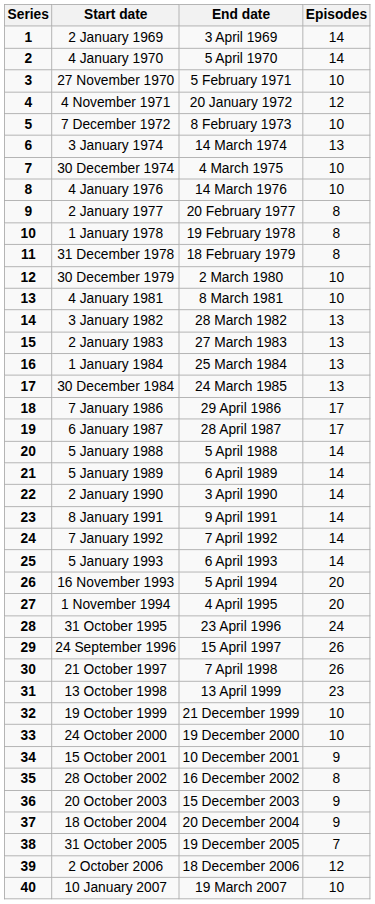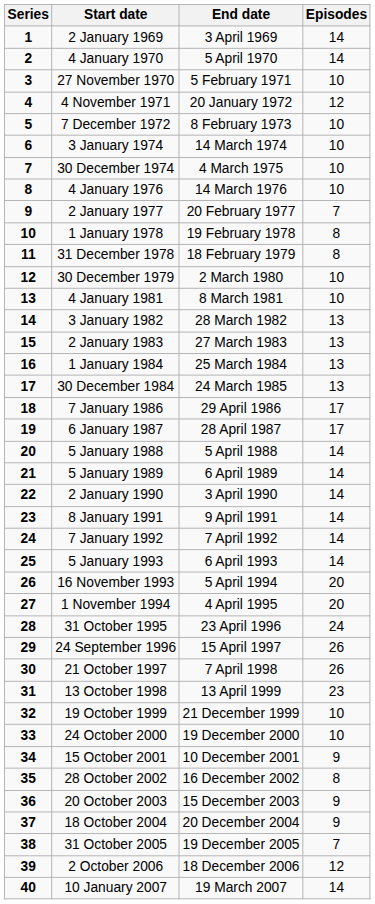3 January 1974 | Episodes: 13 -> 10
2 January 1977 | Episodes: 8 -> 7
10 January 2007 | Episodes: 10 -> 14
